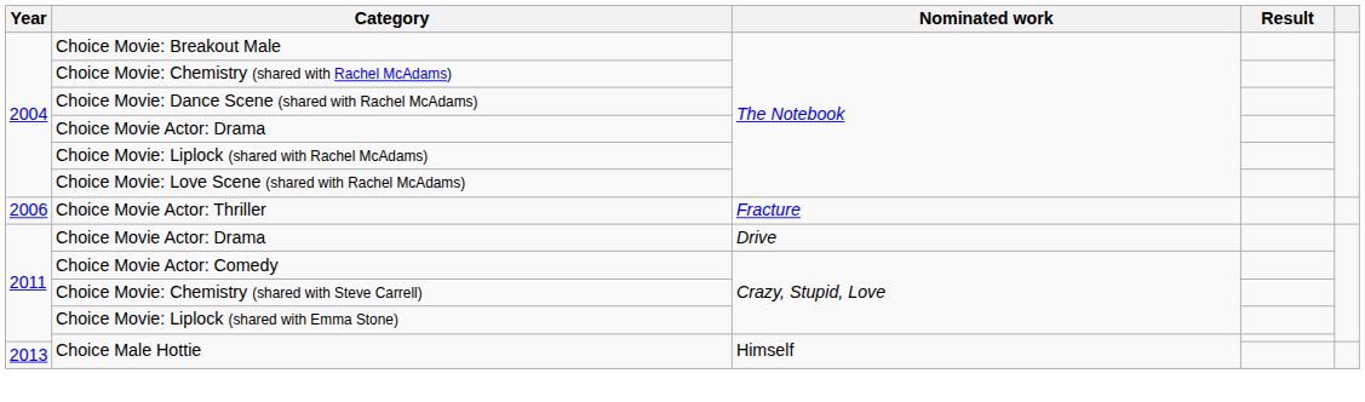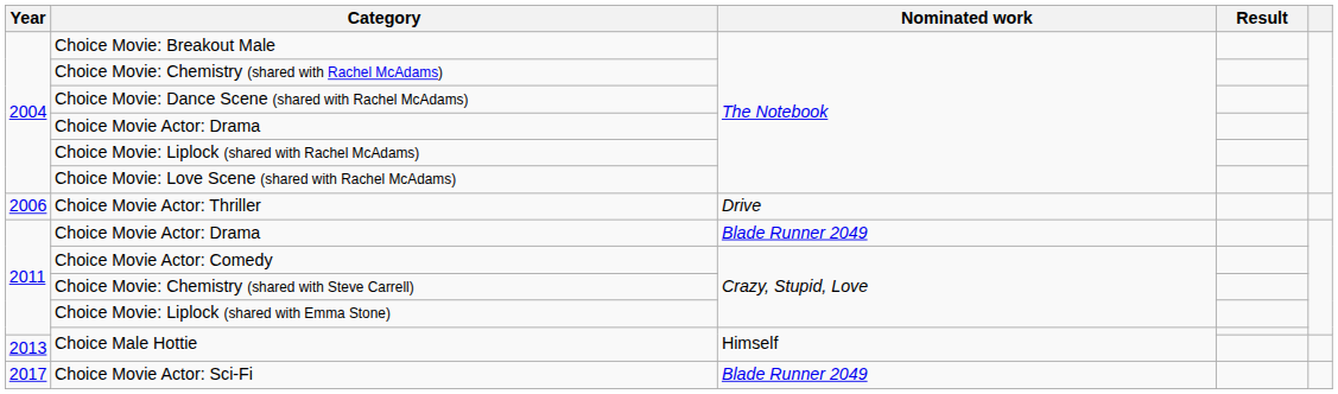Choice Movie Actor: Thriller | Nominated work: Fracture -> Drive
2011 / Choice Movie Actor: Drama | Nominated work: Drive -> Blade Runner 2049
+ row: 2017 | Choice Movie Actor: Sci-Fi | Blade Runner 2049
